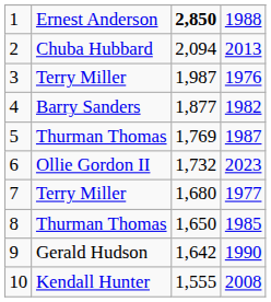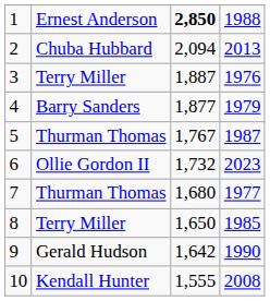3 | column 3: 1,987 -> 1,887
4 | column 4: 1982 -> 1979
5 | column 3: 1,769 -> 1,767
7 | column 2: Terry Miller -> Thurman Thomas
8 | column 2: Thurman Thomas -> Terry Miller
